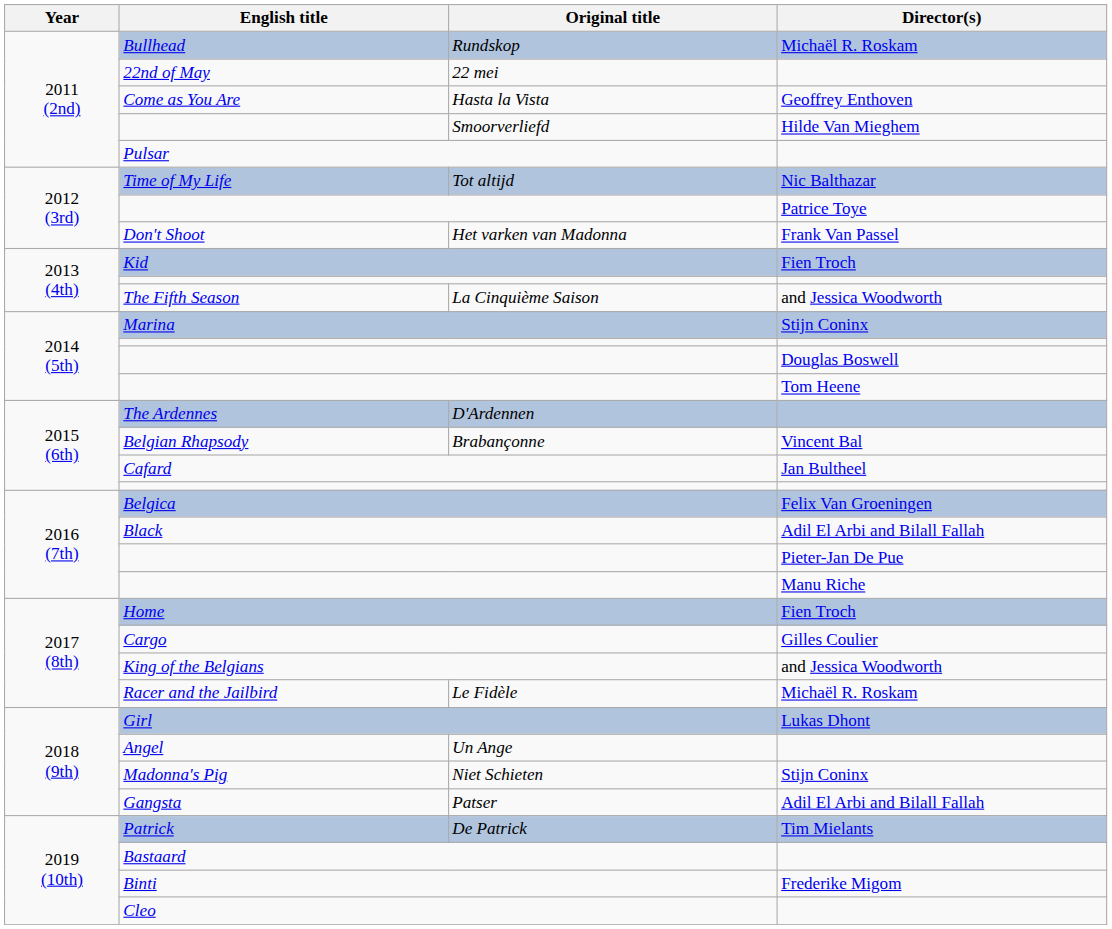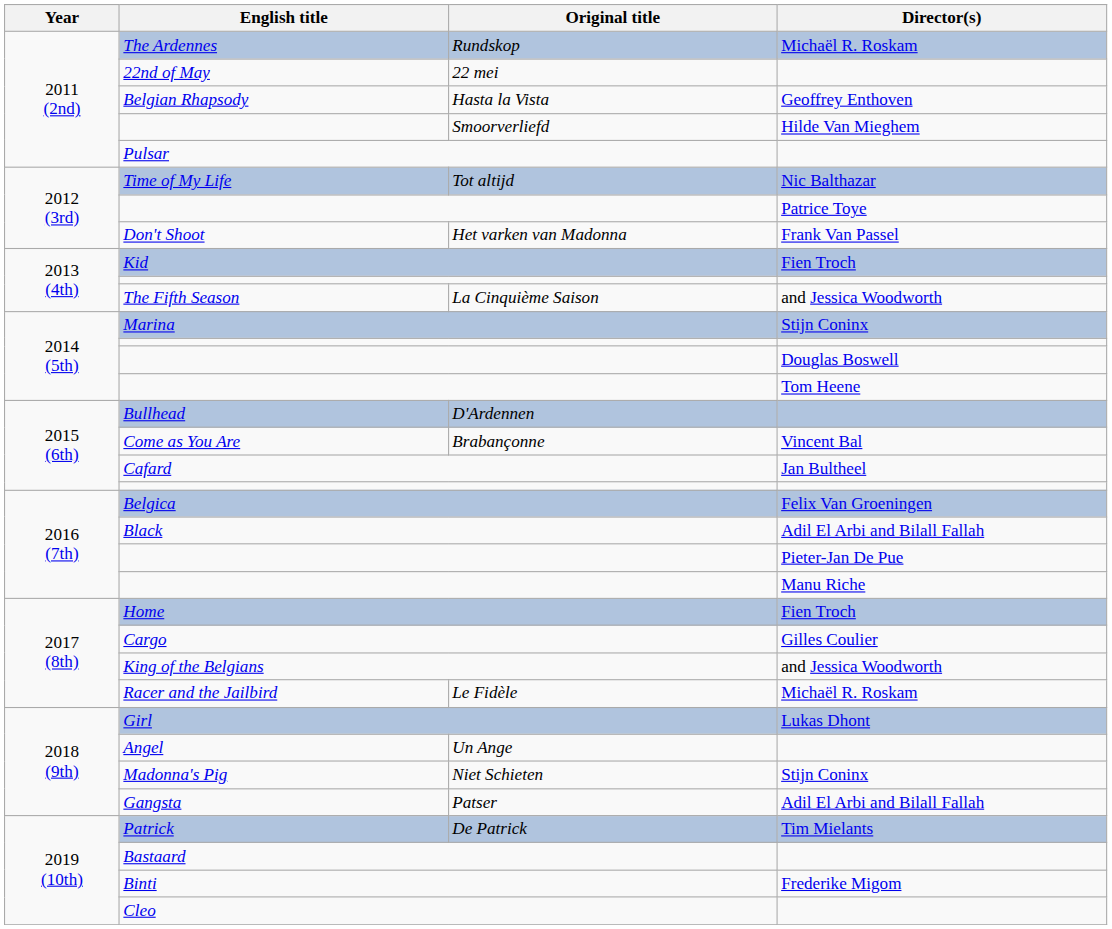Rundskop | English title: Bullhead -> The Ardennes
Hasta la Vista | English title: Come as You Are -> Belgian Rhapsody
D'Ardennen | English title: The Ardennes -> Bullhead
Brabançonne | English title: Belgian Rhapsody -> Come as You Are
